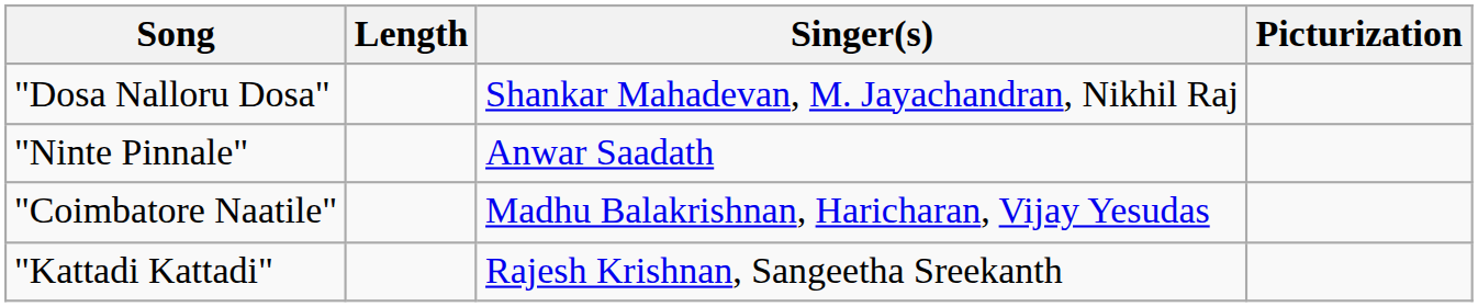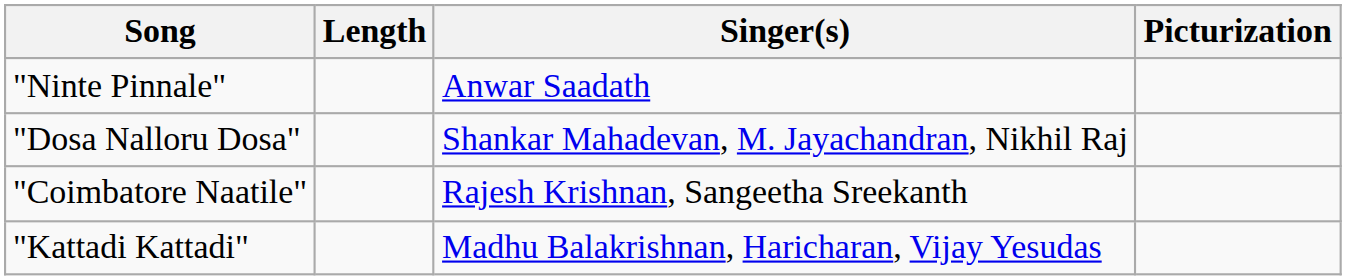rows swapped: "Dosa Nalloru Dosa" <-> "Ninte Pinnale"
"Coimbatore Naatile" | Singer(s): Madhu Balakrishnan, Haricharan, Vijay Yesudas -> Rajesh Krishnan, Sangeetha Sreekanth
"Kattadi Kattadi" | Singer(s): Rajesh Krishnan, Sangeetha Sreekanth -> Madhu Balakrishnan, Haricharan, Vijay Yesudas
